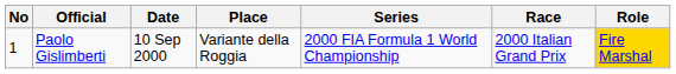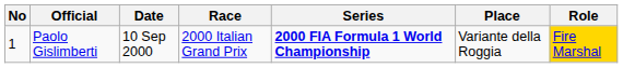columns swapped: Place <-> Race
Paolo Gislimberti | Series: normal -> bold
